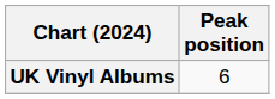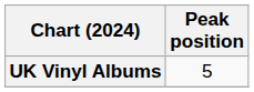UK Vinyl Albums | Peak position: 6 -> 5
